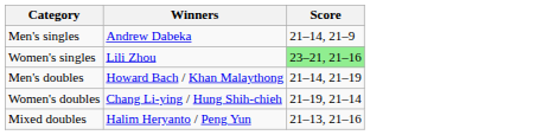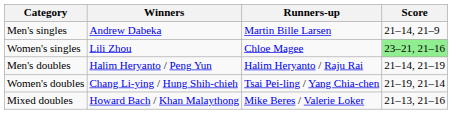+ column: Runners-up | Martin Bille Larsen | Chloe Magee | Halim Heryanto / Raju Rai | Tsai Pei-ling / Yang Chia-chen | Mike Beres / Valerie Loker
Men's doubles | Winners: Howard Bach / Khan Malaythong -> Halim Heryanto / Peng Yun
Mixed doubles | Winners: Halim Heryanto / Peng Yun -> Howard Bach / Khan Malaythong
